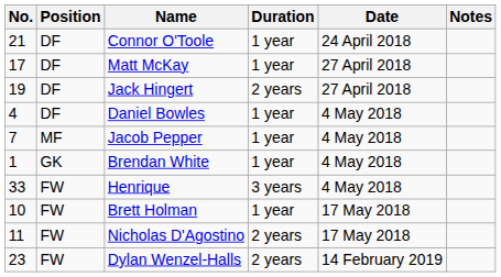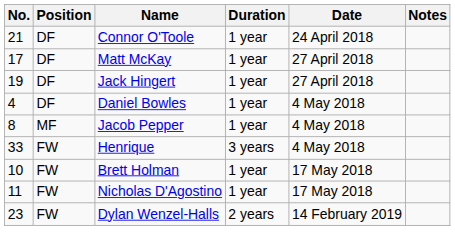Jack Hingert | Duration: 2 years -> 1 year
Jacob Pepper | No.: 7 -> 8
- row: 1 | GK | Brendan White | 1 year | 4 May 2018
Nicholas D'Agostino | Duration: 2 years -> 1 year
